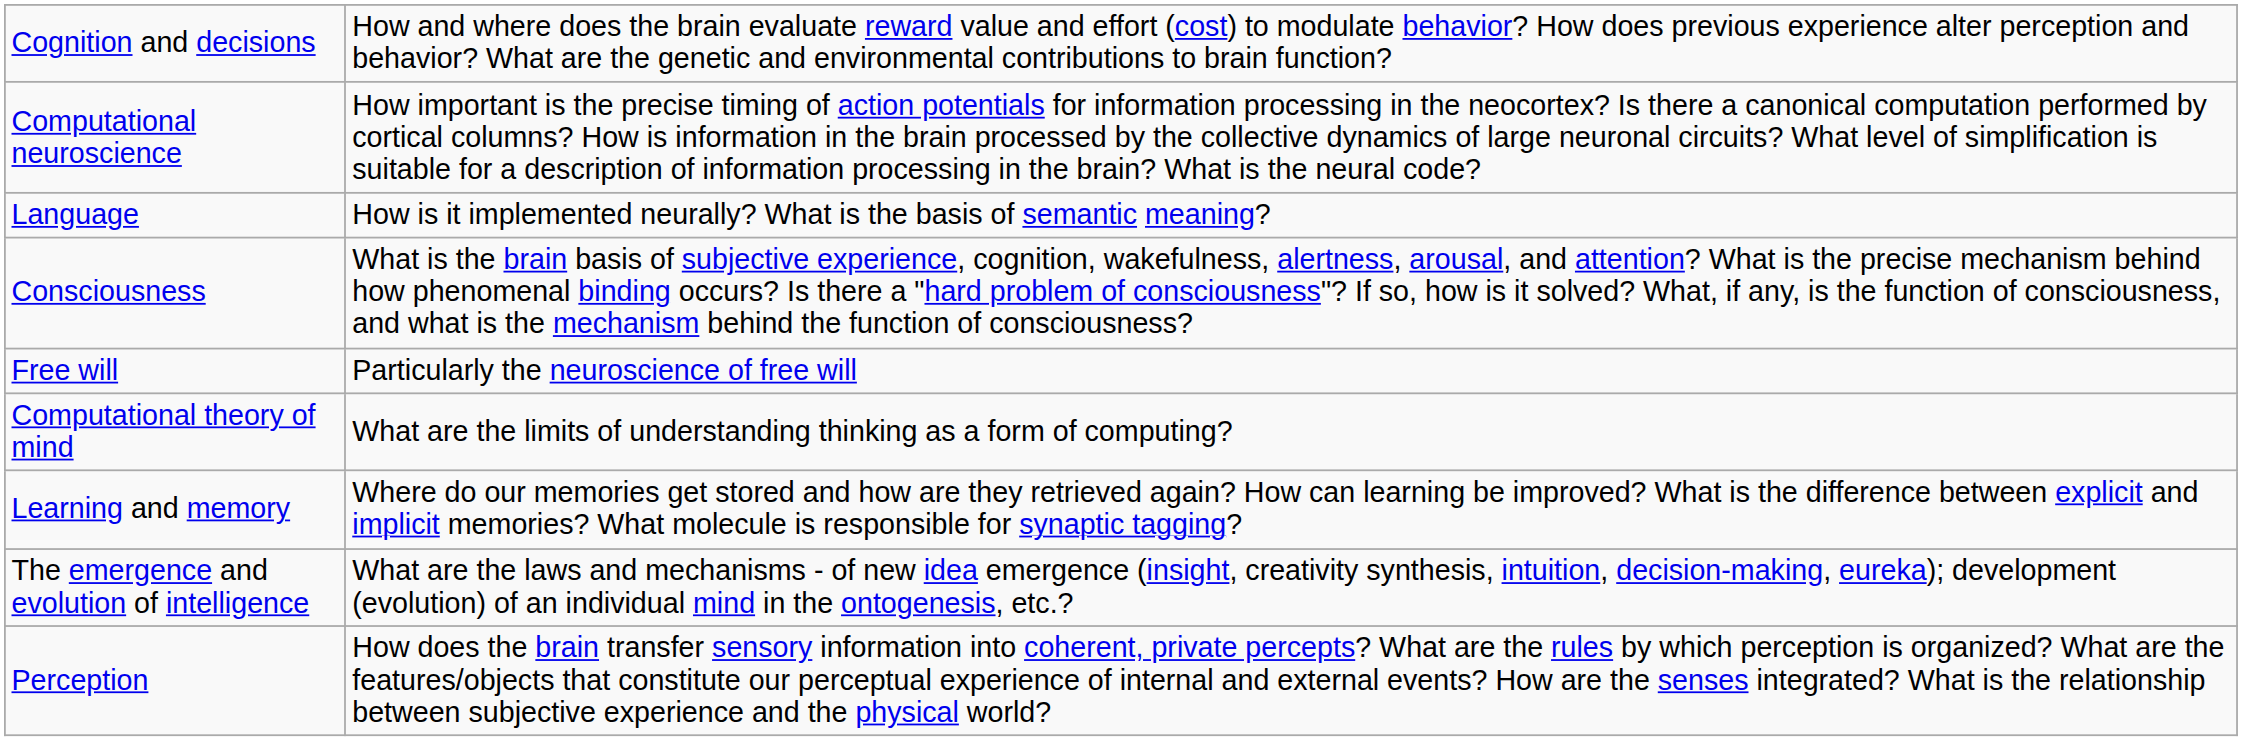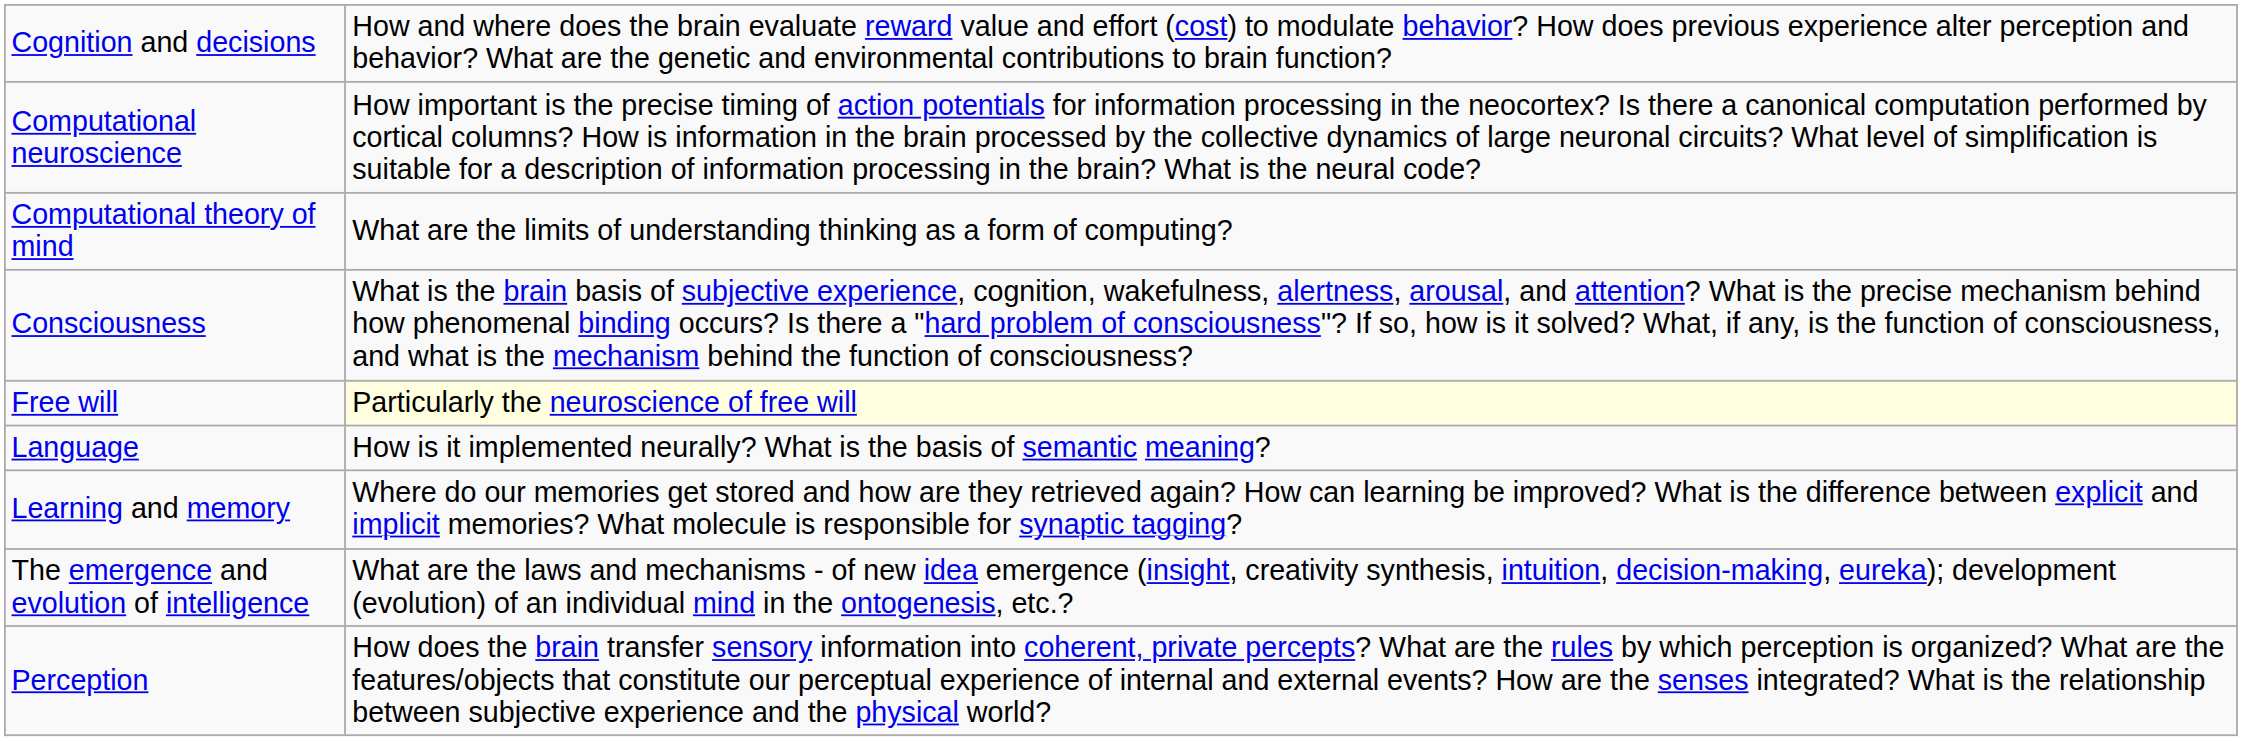rows swapped: Computational theory of mind <-> Language
Free will | column 2: no background -> lightyellow background
